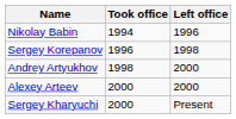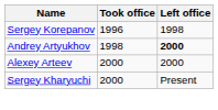- row: Nikolay Babin | 1994 | 1996
Andrey Artyukhov | Left office: normal -> bold
